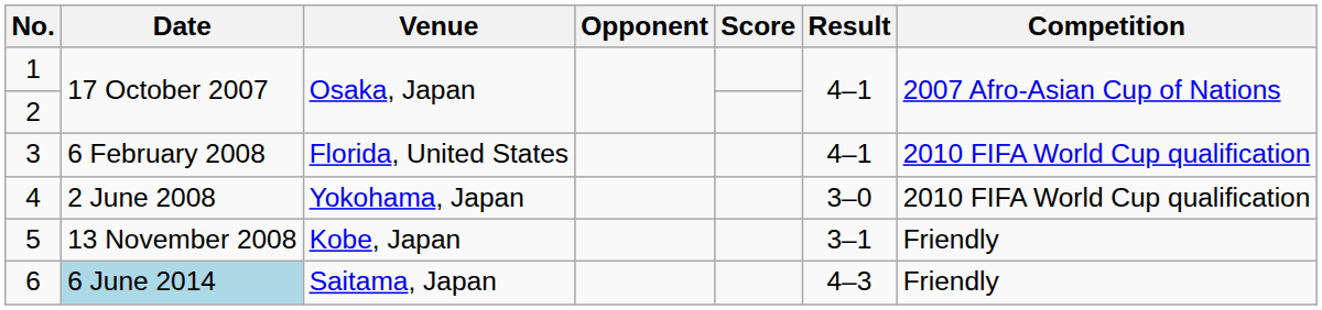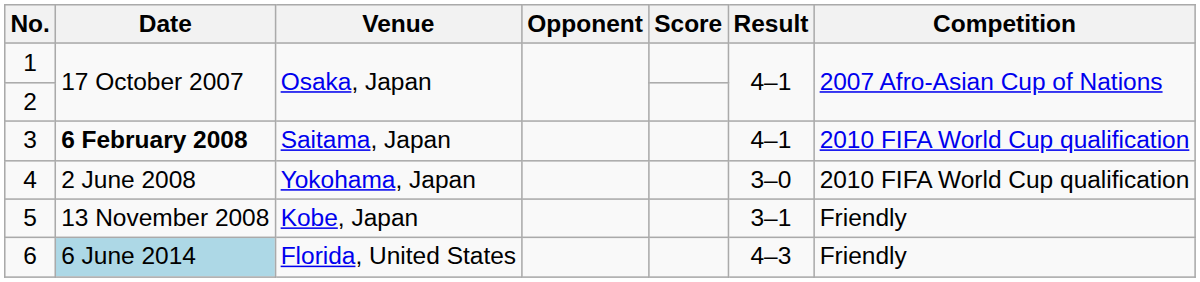3 | Date: normal -> bold
3 | Venue: Florida, United States -> Saitama, Japan
6 | Venue: Saitama, Japan -> Florida, United States
